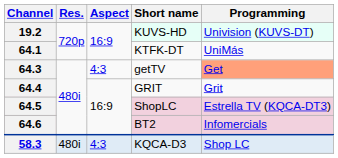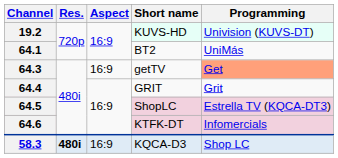64.1 | Short name: KTFK-DT -> BT2
64.3 | Aspect: 4:3 -> 16:9
64.6 | Short name: BT2 -> KTFK-DT
58.3 | Res.: normal -> bold
58.3 | Aspect: 4:3 -> 16:9
